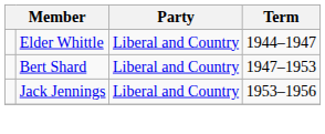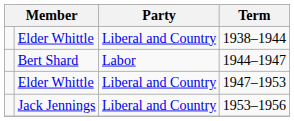+ row: Elder Whittle | Liberal and Country | 1938–1944
1944–1947 | column 2: Elder Whittle -> Bert Shard
1944–1947 | Party: Liberal and Country -> Labor
1947–1953 | column 2: Bert Shard -> Elder Whittle
